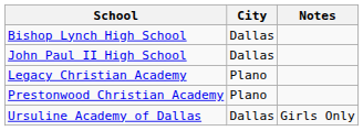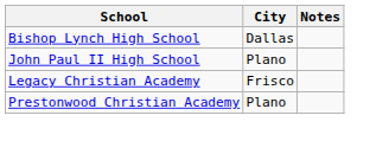John Paul II High School | City: Dallas -> Plano
Legacy Christian Academy | City: Plano -> Frisco
- row: Ursuline Academy of Dallas | Dallas | Girls Only
